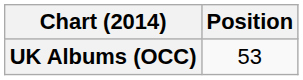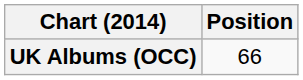UK Albums (OCC) | Position: 53 -> 66
